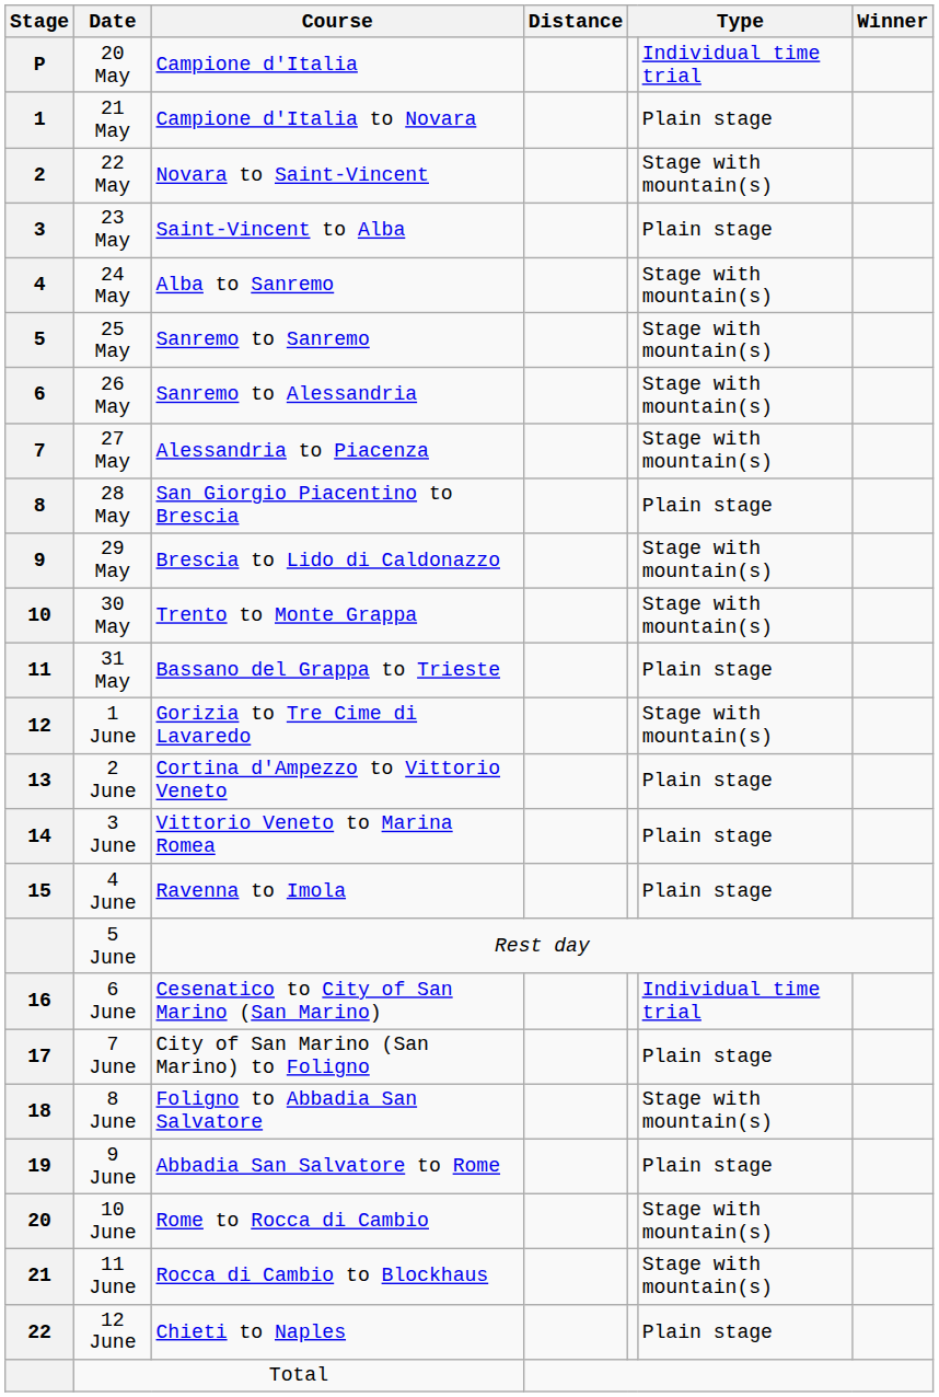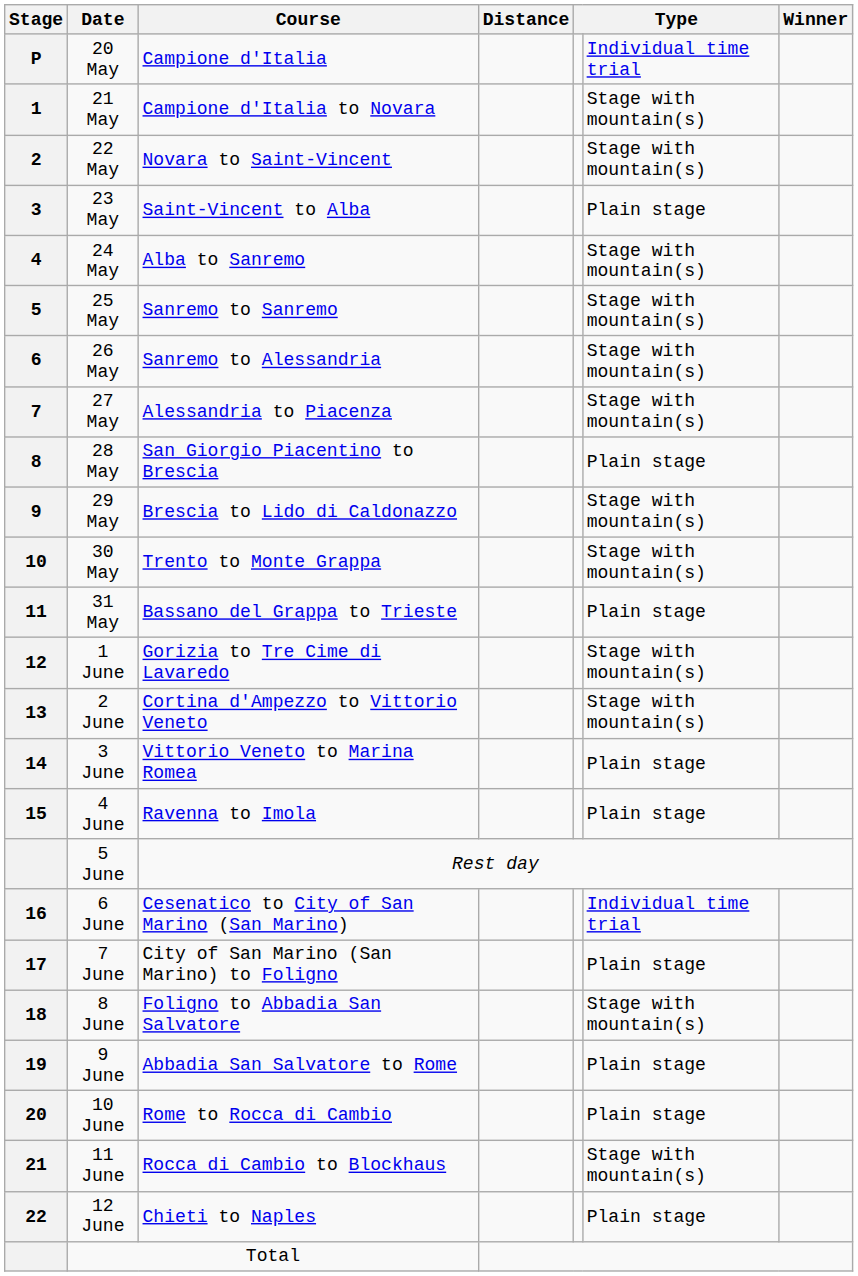21 May | column 6: Plain stage -> Stage with mountain(s)
2 June | column 6: Plain stage -> Stage with mountain(s)
10 June | column 6: Stage with mountain(s) -> Plain stage
